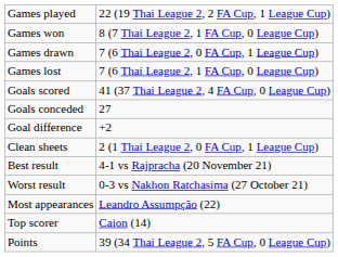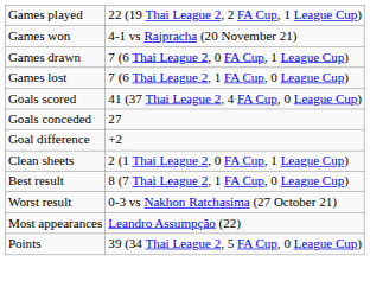Games won | column 2: 8 (7 Thai League 2, 1 FA Cup, 0 League Cup) -> 4-1 vs Rajpracha (20 November 21)
Best result | column 2: 4-1 vs Rajpracha (20 November 21) -> 8 (7 Thai League 2, 1 FA Cup, 0 League Cup)
- row: Top scorer | Caion (14)
